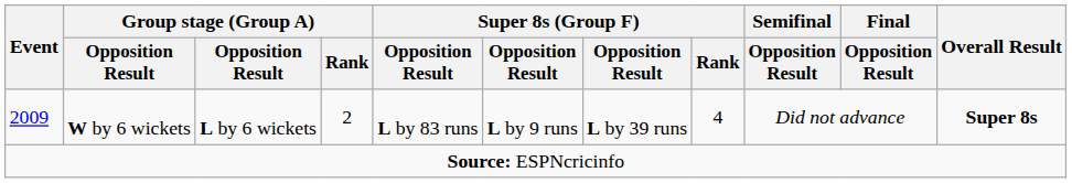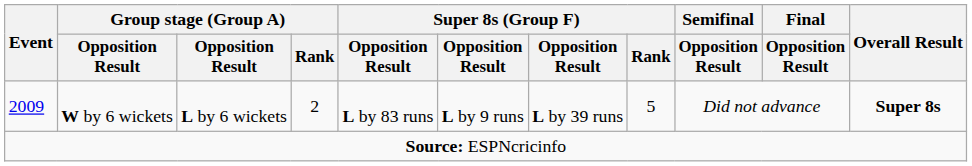2009 | Super 8s (Group F) / Rank: 4 -> 5
